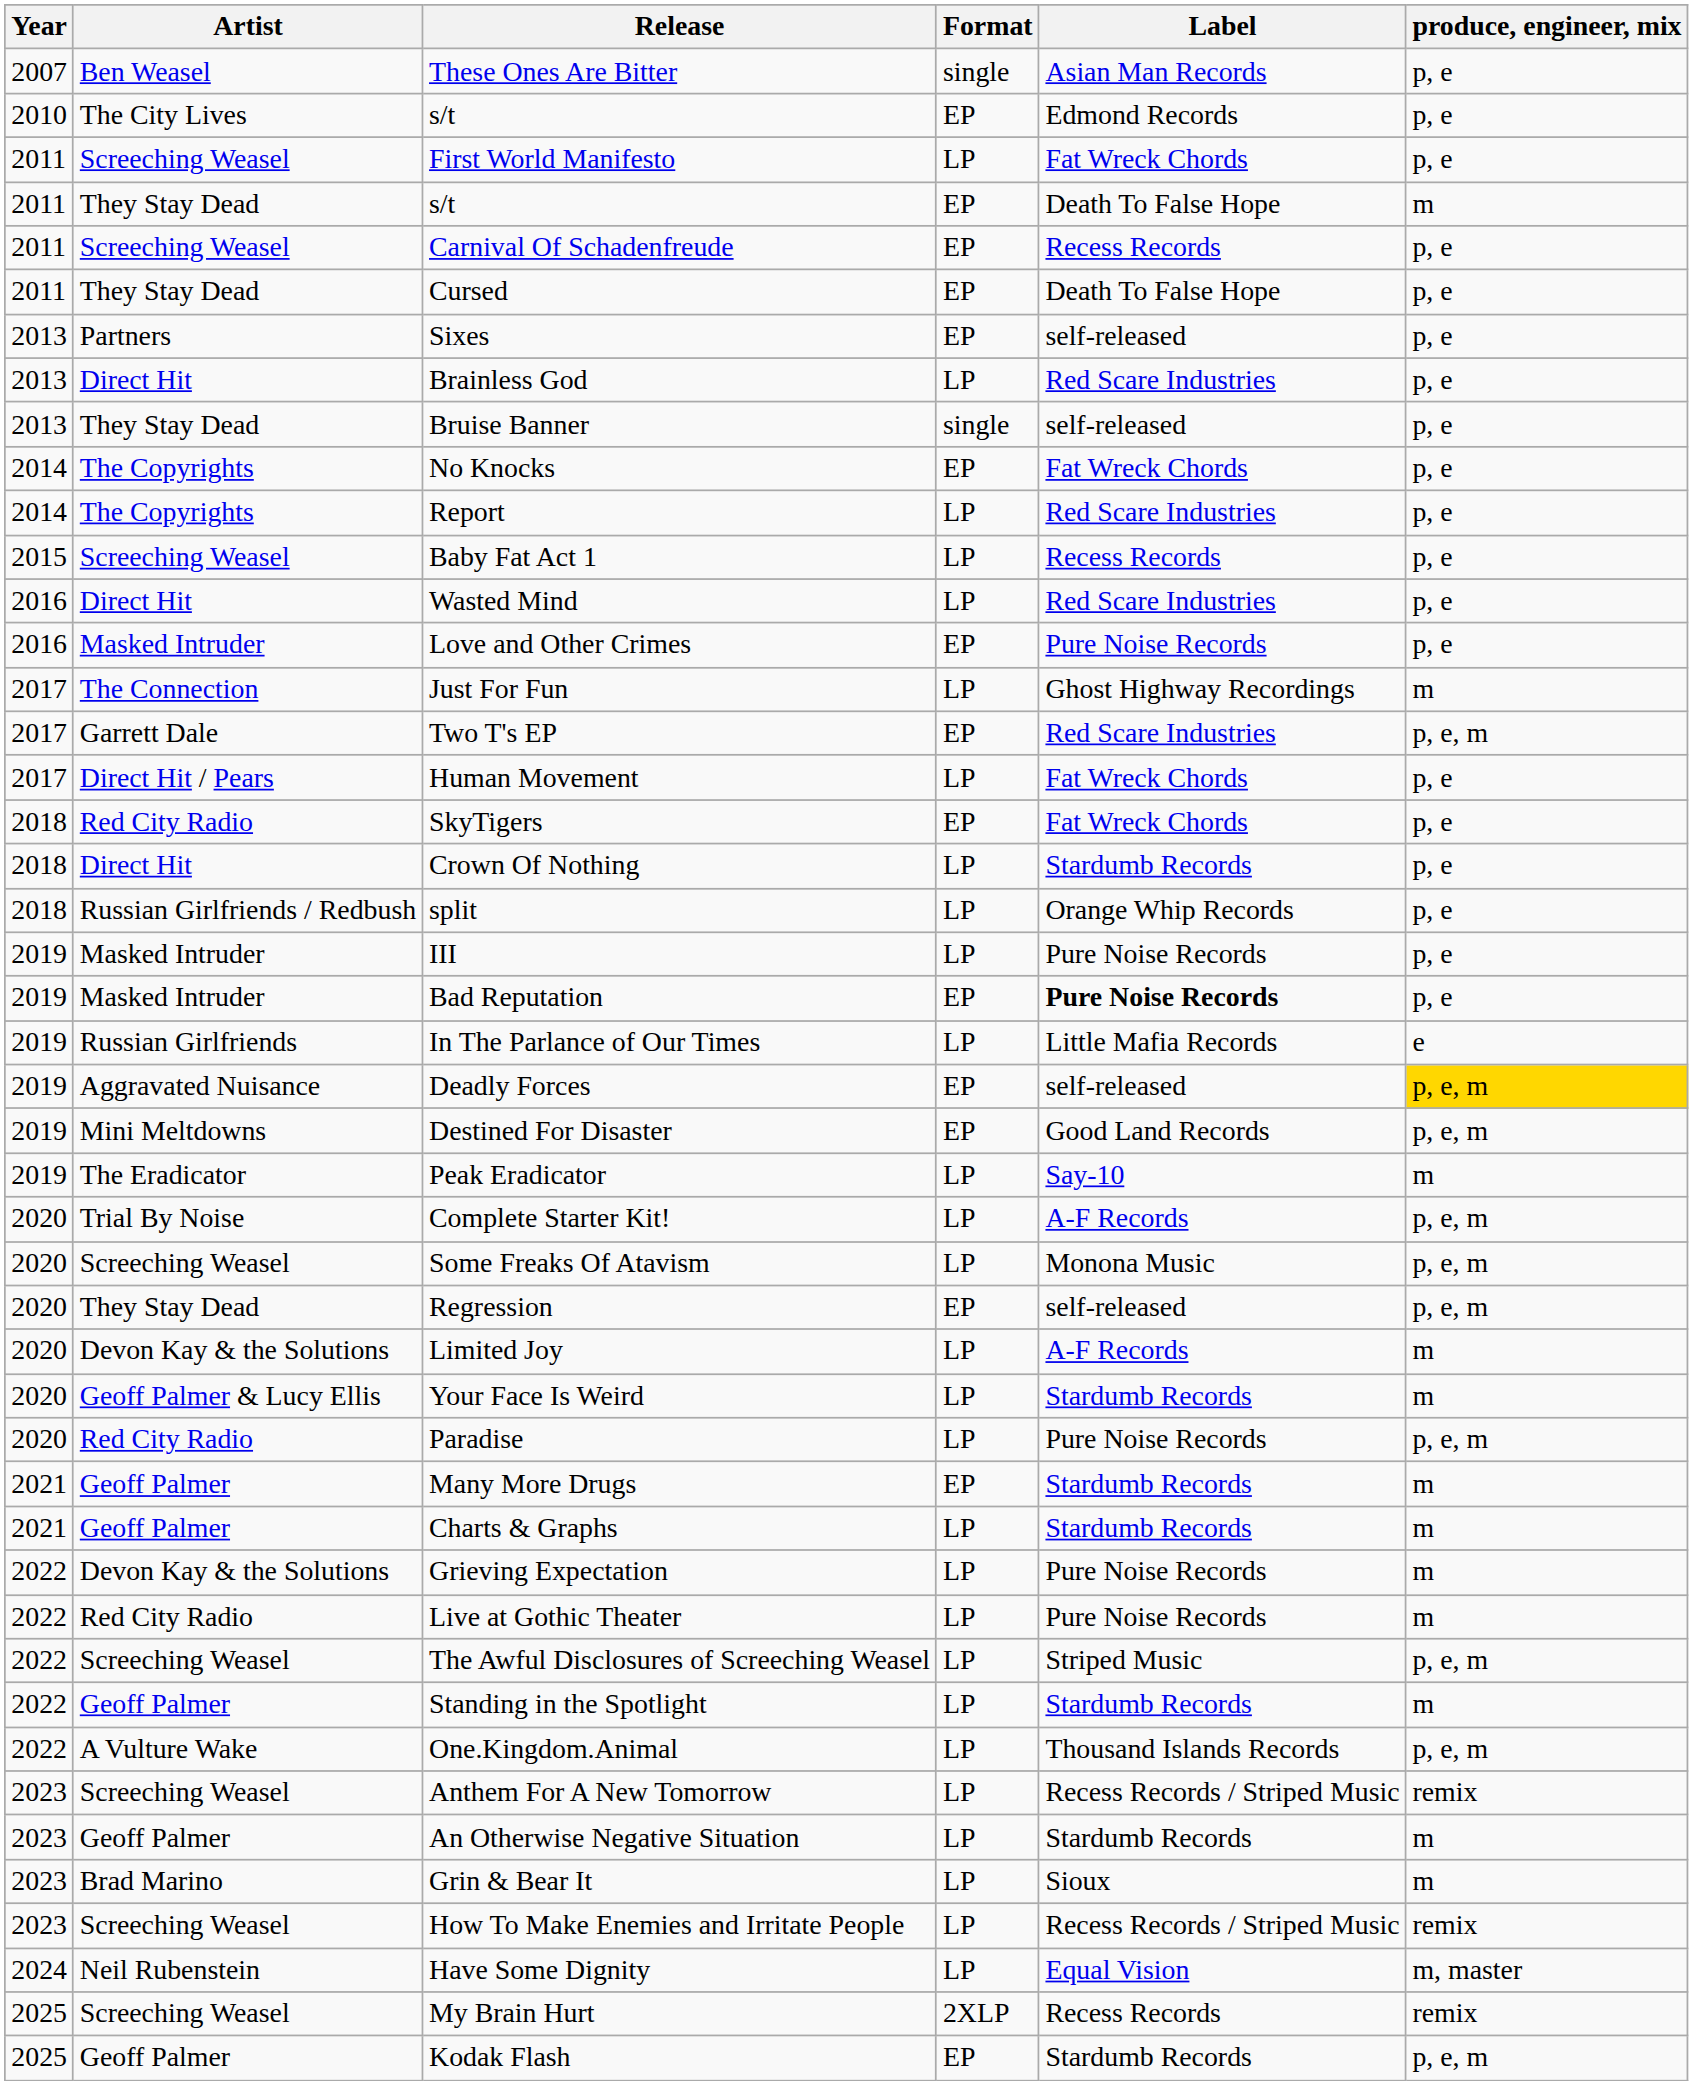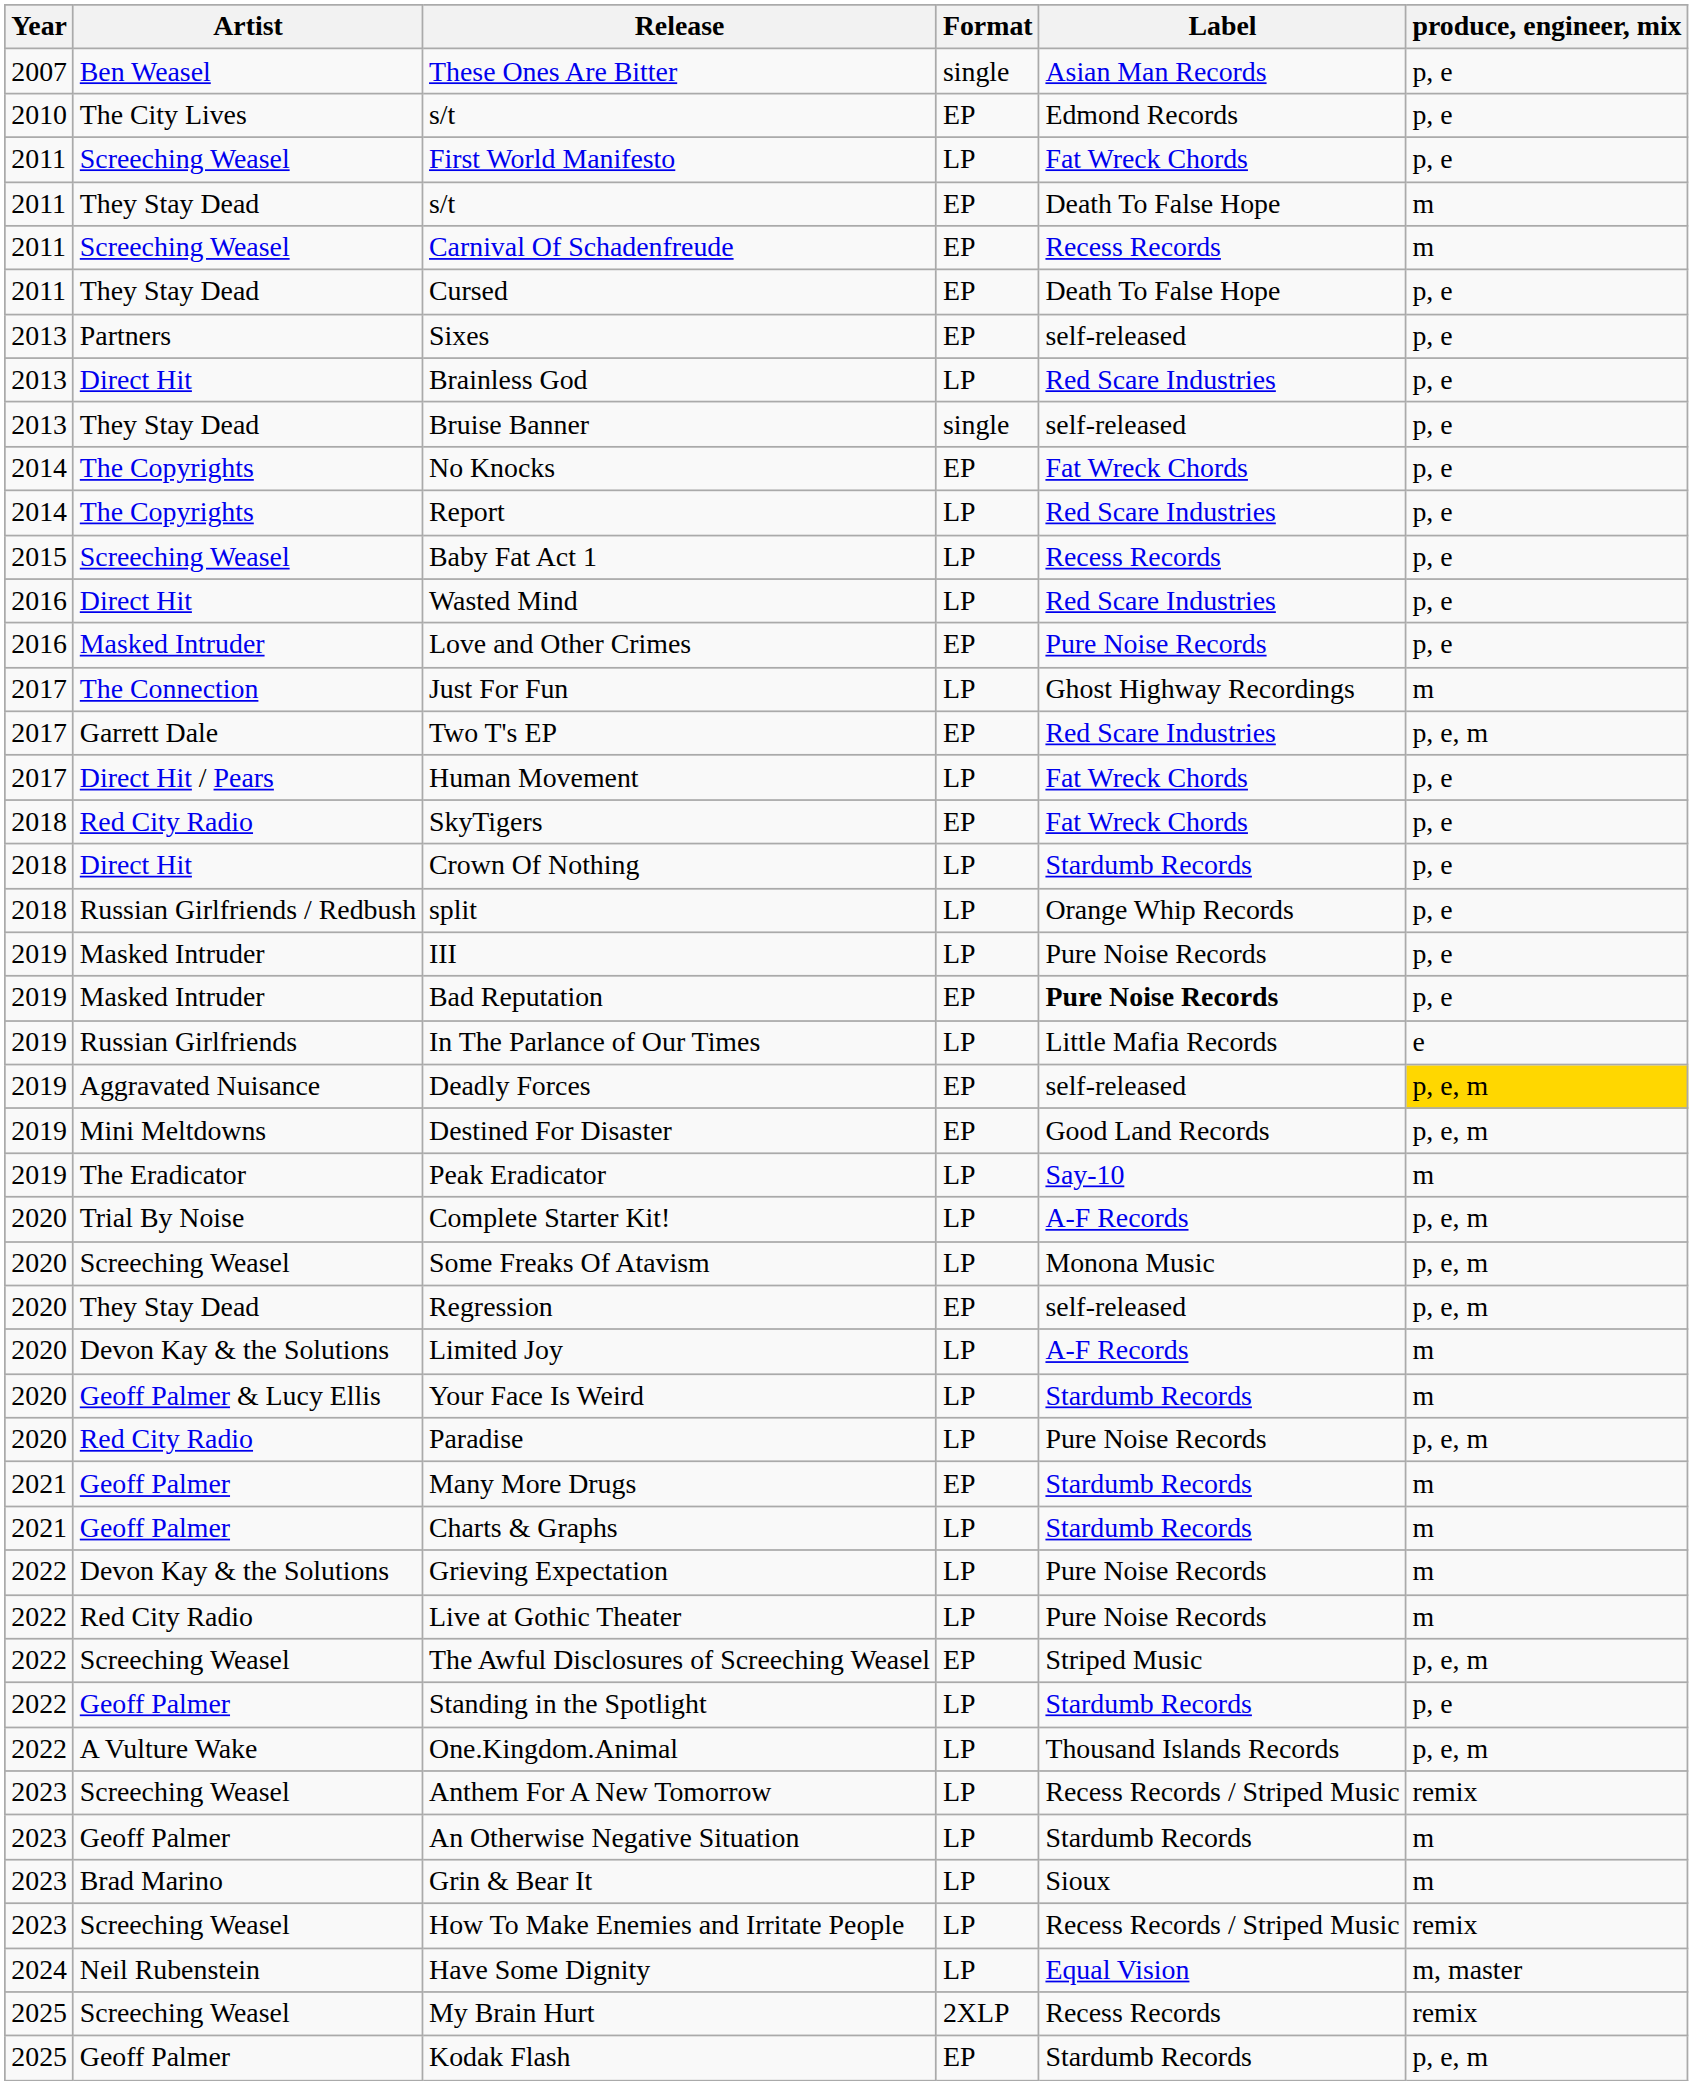Carnival Of Schadenfreude | produce, engineer, mix: p, e -> m
The Awful Disclosures of Screeching Weasel | Format: LP -> EP
Standing in the Spotlight | produce, engineer, mix: m -> p, e
